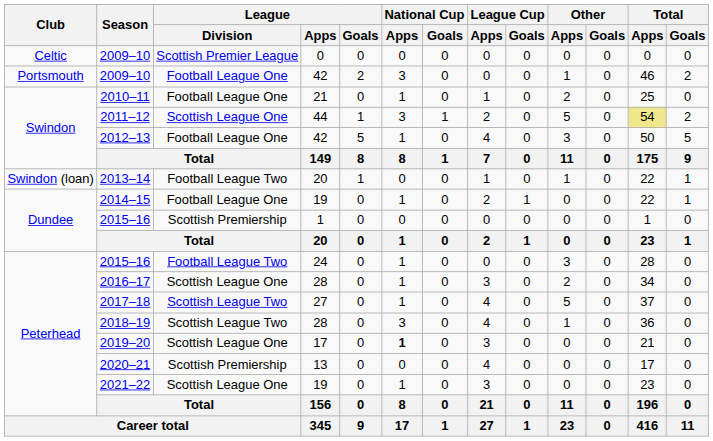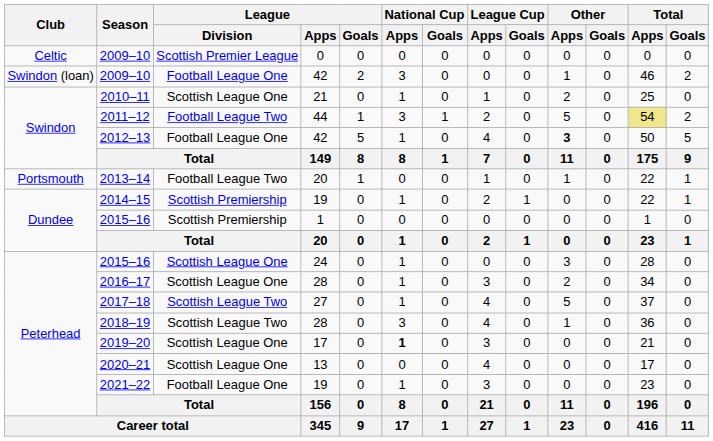2009–10 / 42 | Club: Portsmouth -> Swindon (loan)
2010–11 | League / Division: Football League One -> Scottish League One
2011–12 | League / Division: Scottish League One -> Football League Two
2012–13 | Other / Apps: normal -> bold
2013–14 | Club: Swindon (loan) -> Portsmouth
2014–15 | League / Division: Football League One -> Scottish Premiership
2015–16 / 24 | League / Division: Football League Two -> Scottish League One
2020–21 | League / Division: Scottish Premiership -> Scottish League One
2021–22 | League / Division: Scottish League One -> Football League One
